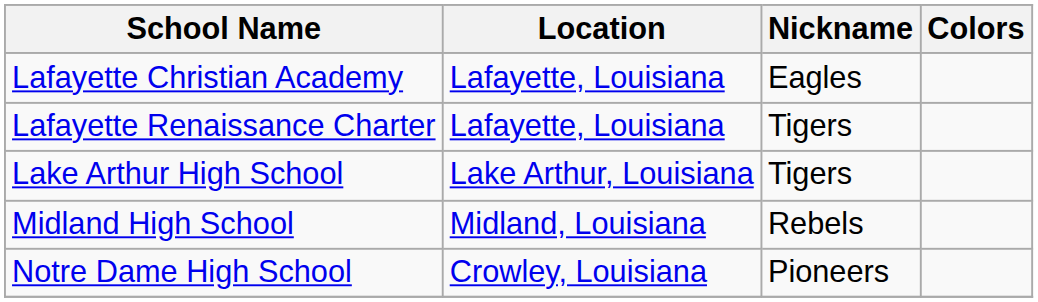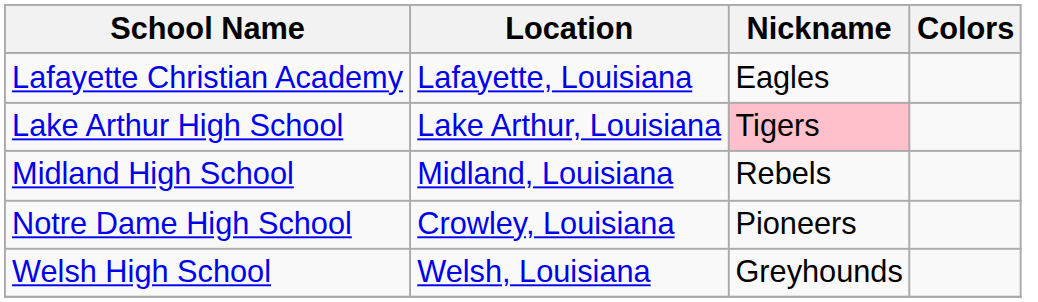- row: Lafayette Renaissance Charter | Lafayette, Louisiana | Tigers
Lake Arthur High School | Nickname: no background -> pink background
+ row: Welsh High School | Welsh, Louisiana | Greyhounds
